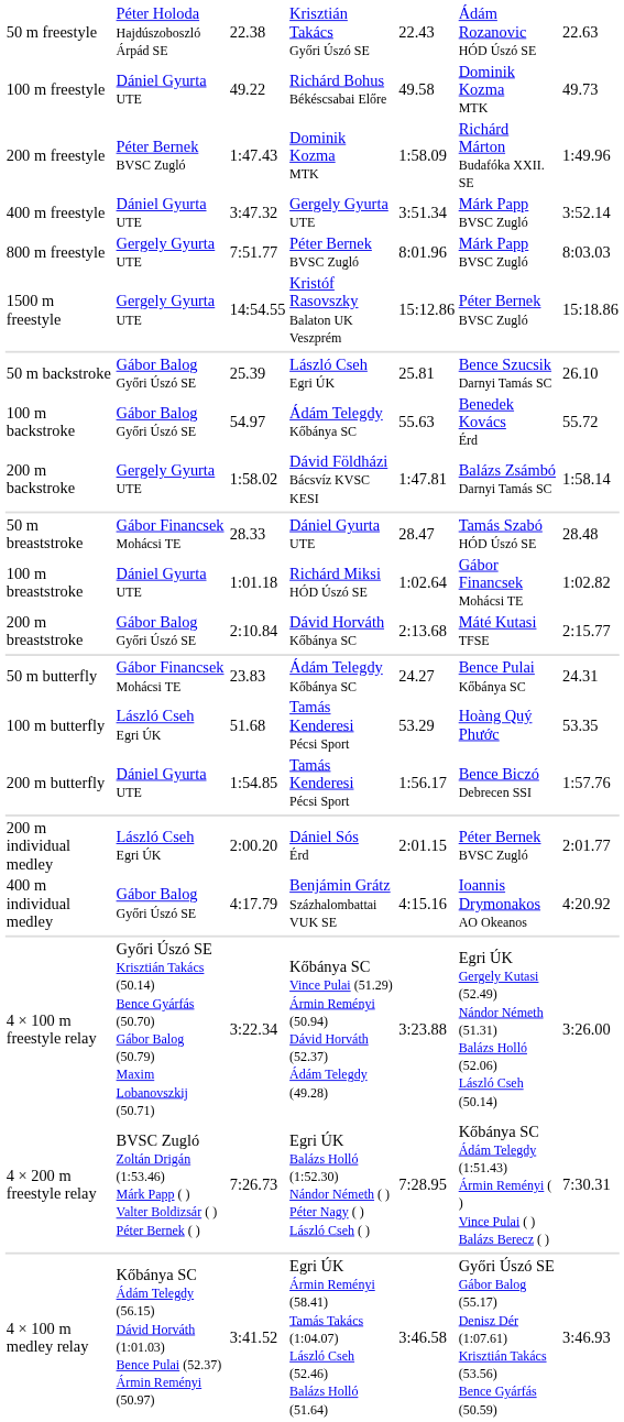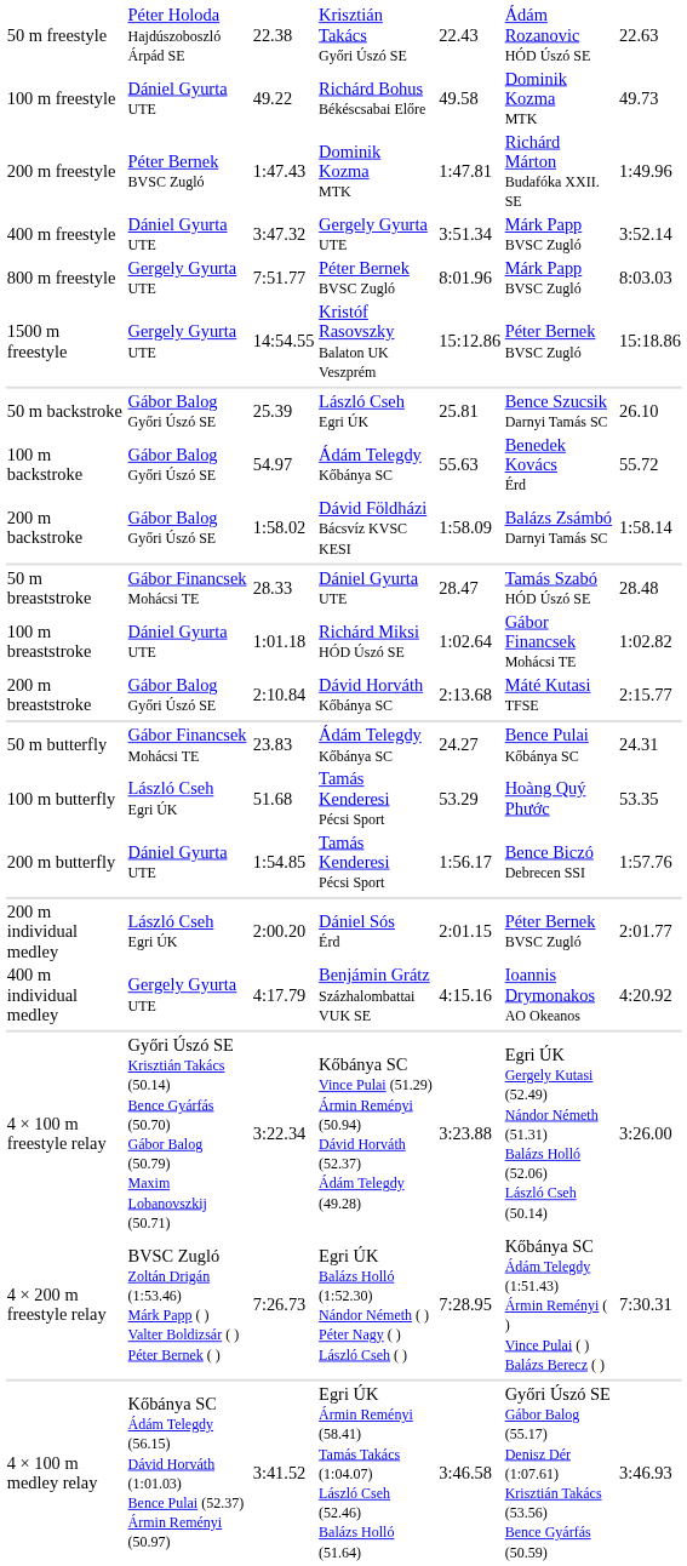200 m freestyle | column 5: 1:58.09 -> 1:47.81
200 m backstroke | column 2: Gergely Gyurta UTE -> Gábor Balog Győri Úszó SE
200 m backstroke | column 5: 1:47.81 -> 1:58.09
400 m individual medley | column 2: Gábor Balog Győri Úszó SE -> Gergely Gyurta UTE
